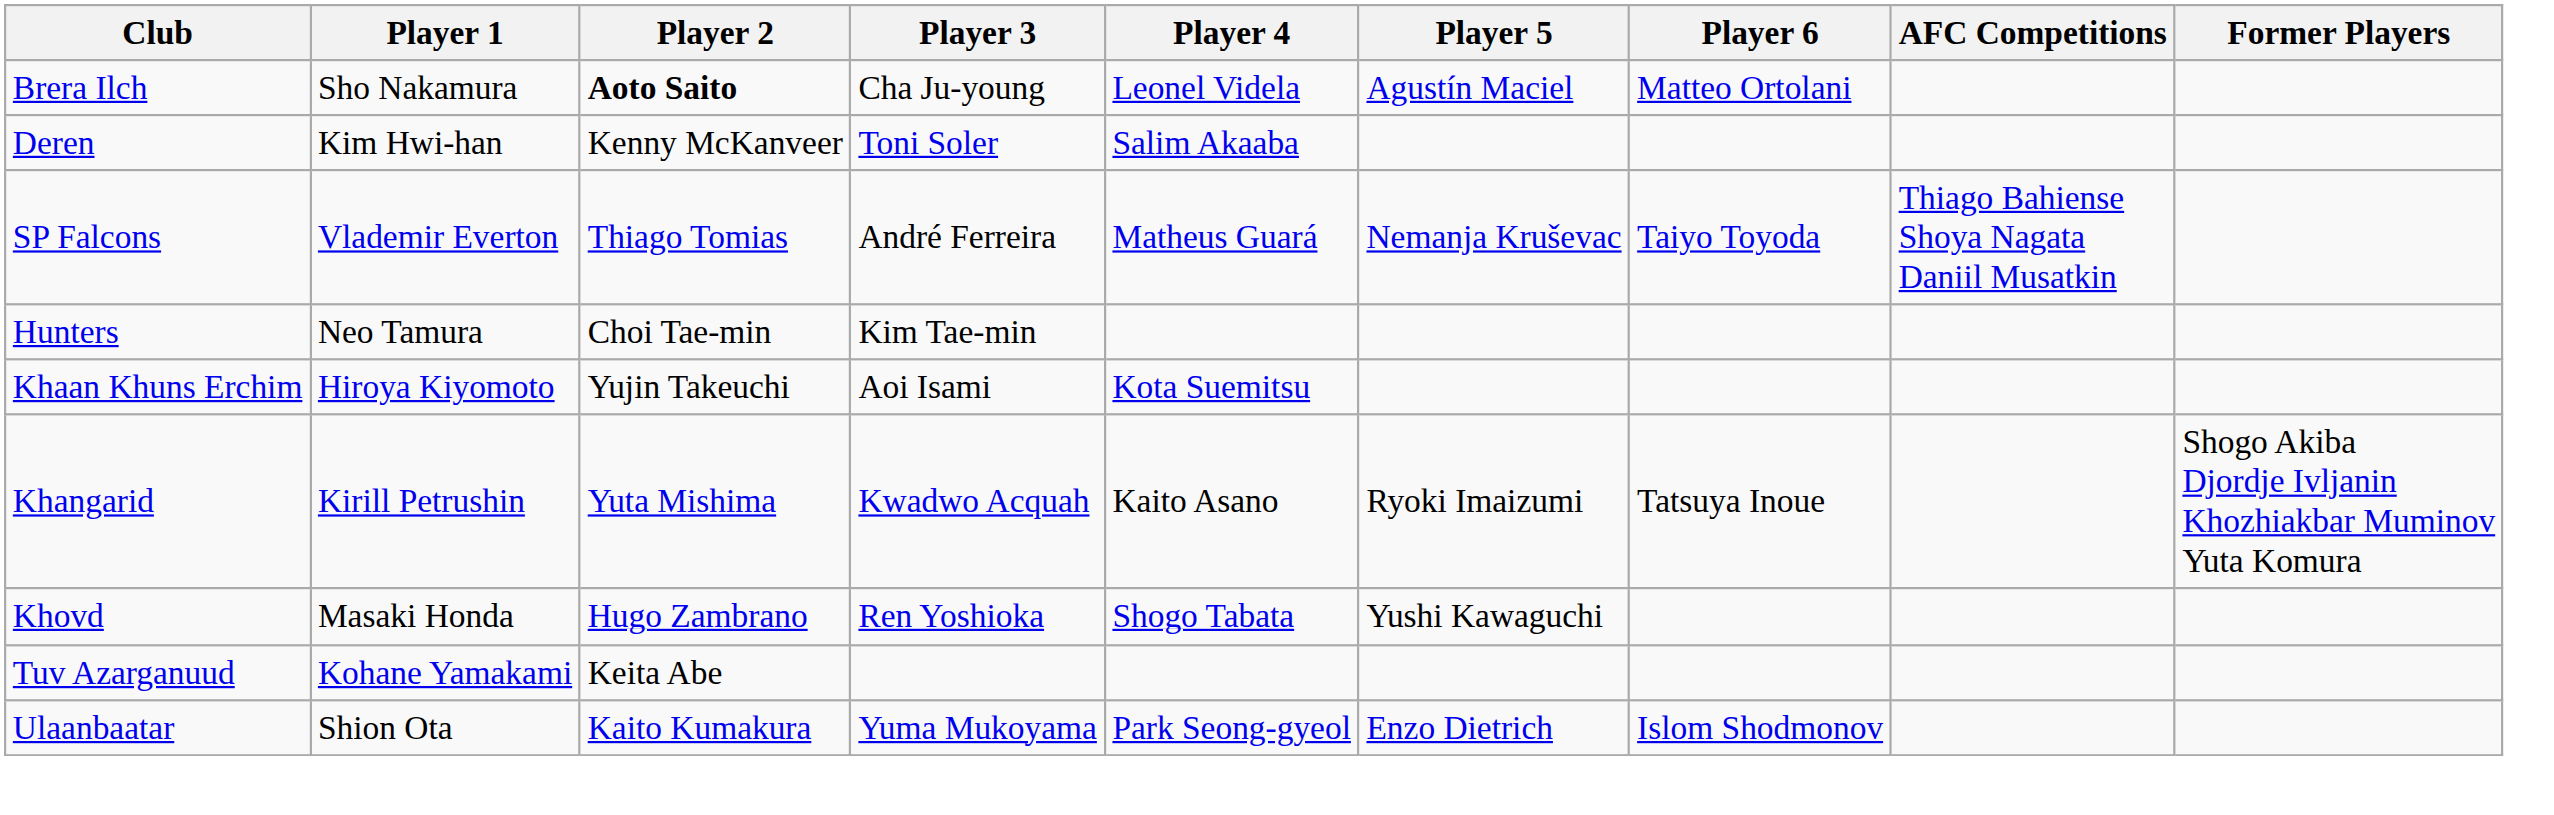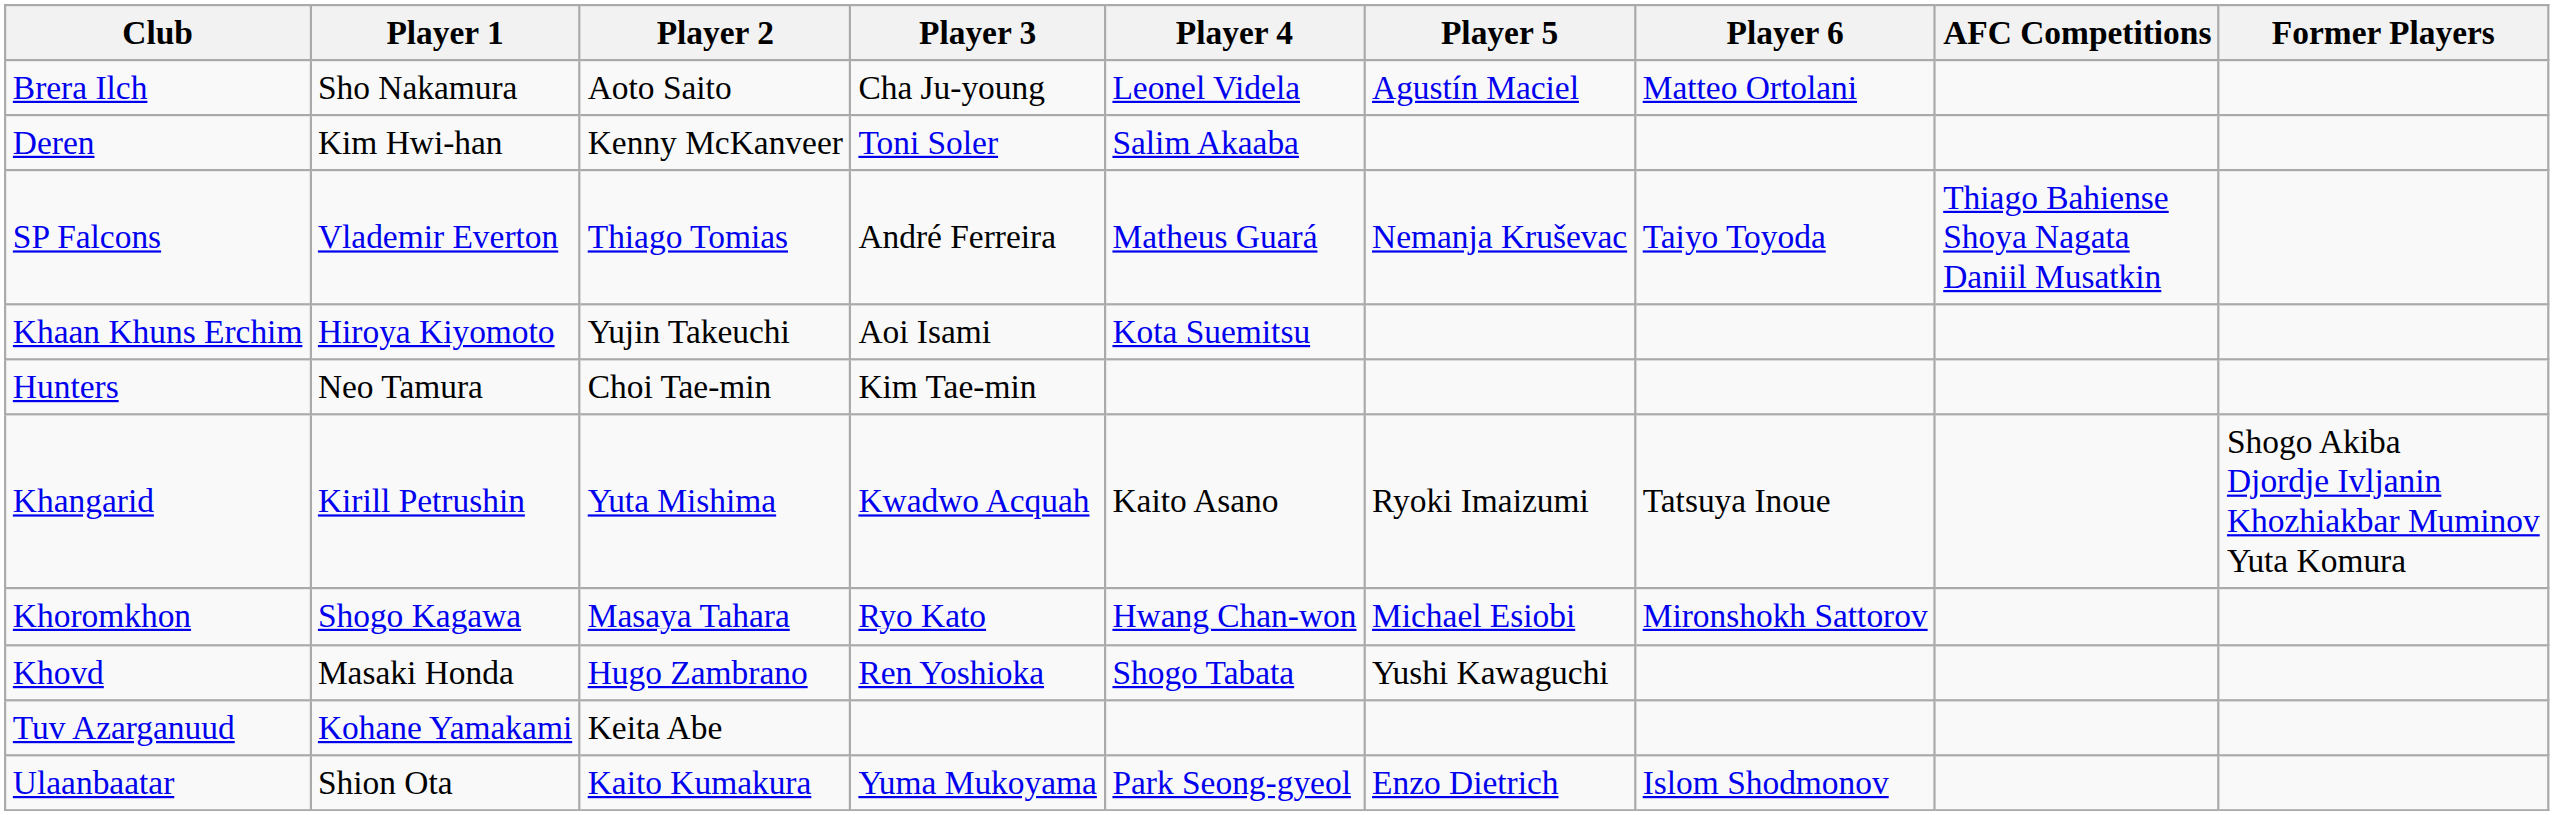Brera Ilch | Player 2: bold -> normal
rows swapped: Hunters <-> Khaan Khuns Erchim
+ row: Khoromkhon | Shogo Kagawa | Masaya Tahara | Ryo Kato | Hwang Chan-won | Michael Esiobi | Mironshokh Sattorov
